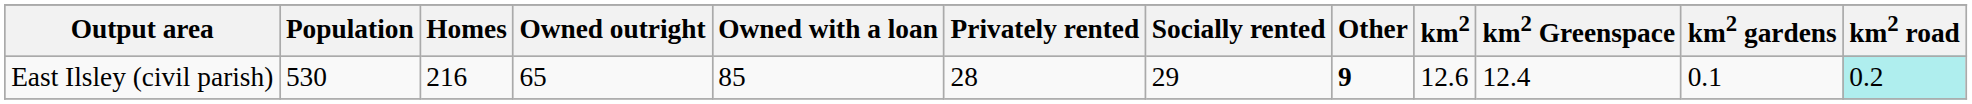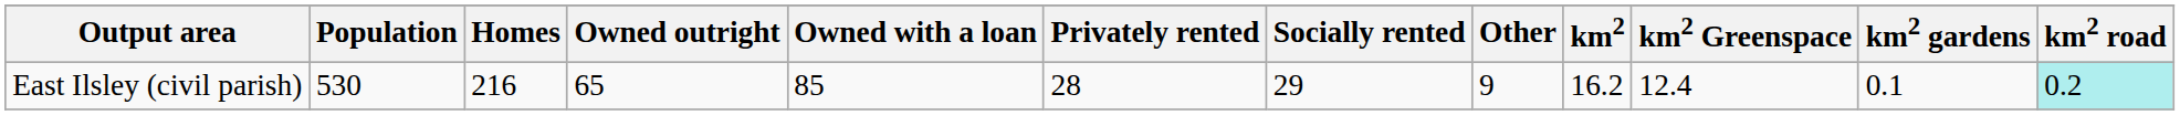East Ilsley (civil parish) | Other: bold -> normal
East Ilsley (civil parish) | km2: 12.6 -> 16.2
